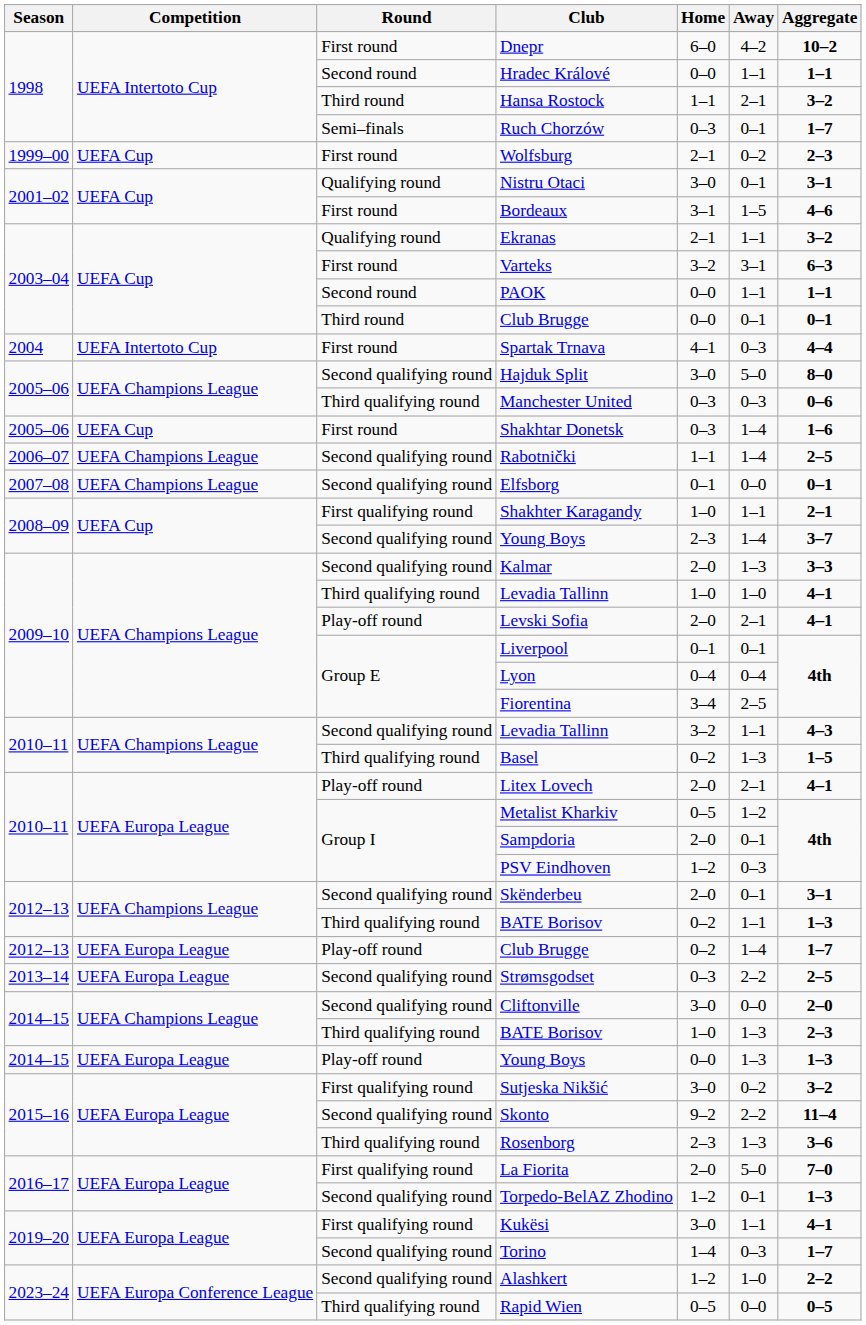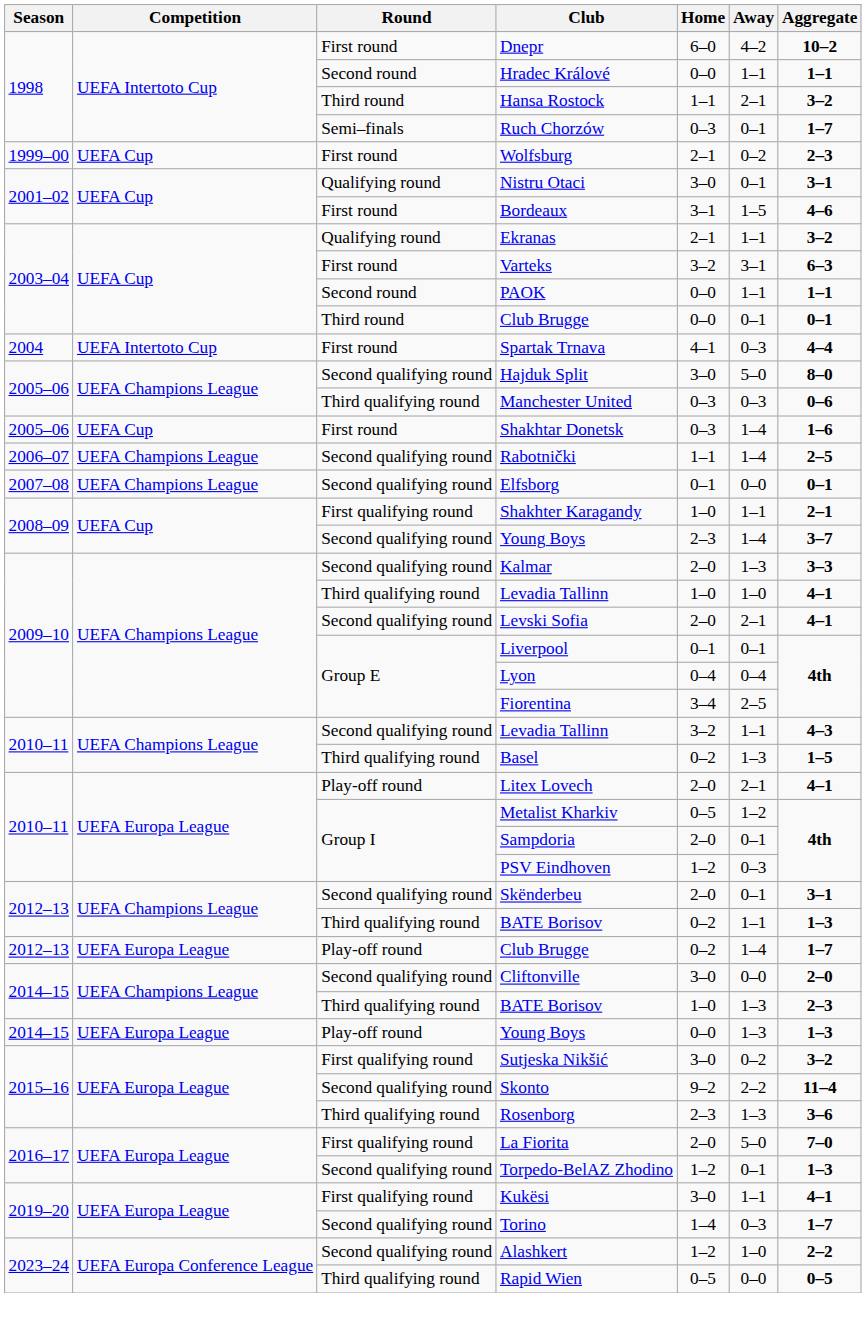Levski Sofia | Round: Play-off round -> Second qualifying round
- row: 2013–14 | UEFA Europa League | Second qualifying round | Strømsgodset | 0–3 | 2–2 | 2–5
